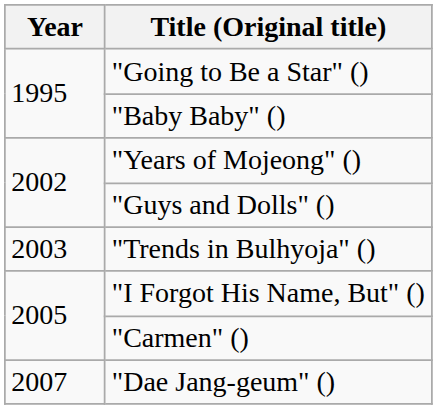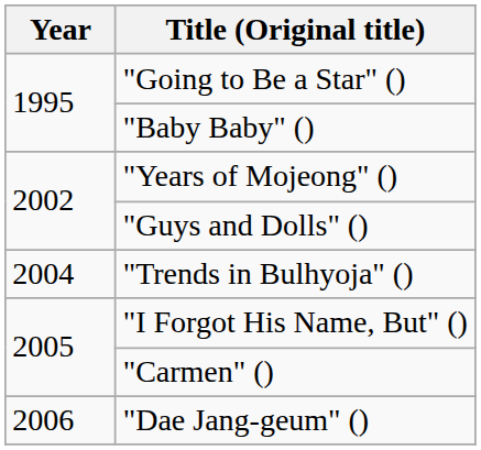"Trends in Bulhyoja" () | Year: 2003 -> 2004
"Dae Jang-geum" () | Year: 2007 -> 2006
